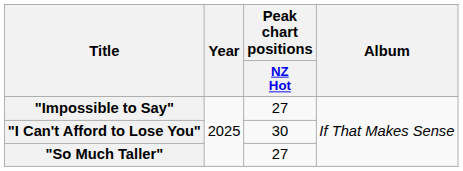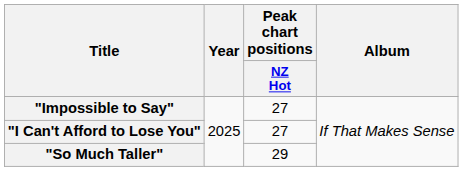"I Can't Afford to Lose You" | Peak chart positions / NZ Hot: 30 -> 27
"So Much Taller" | Peak chart positions / NZ Hot: 27 -> 29
